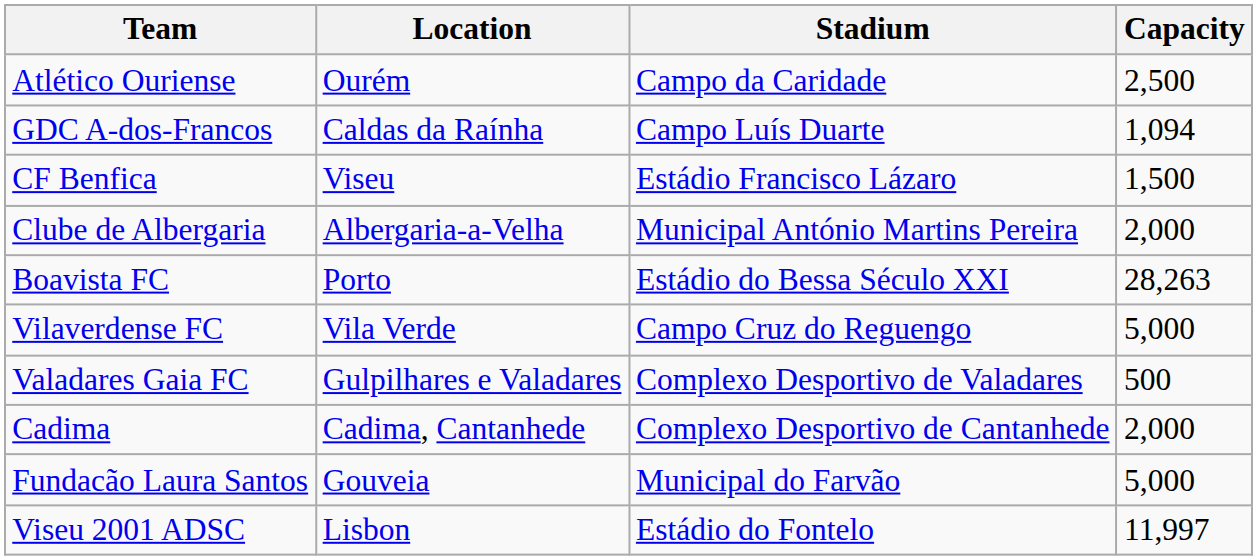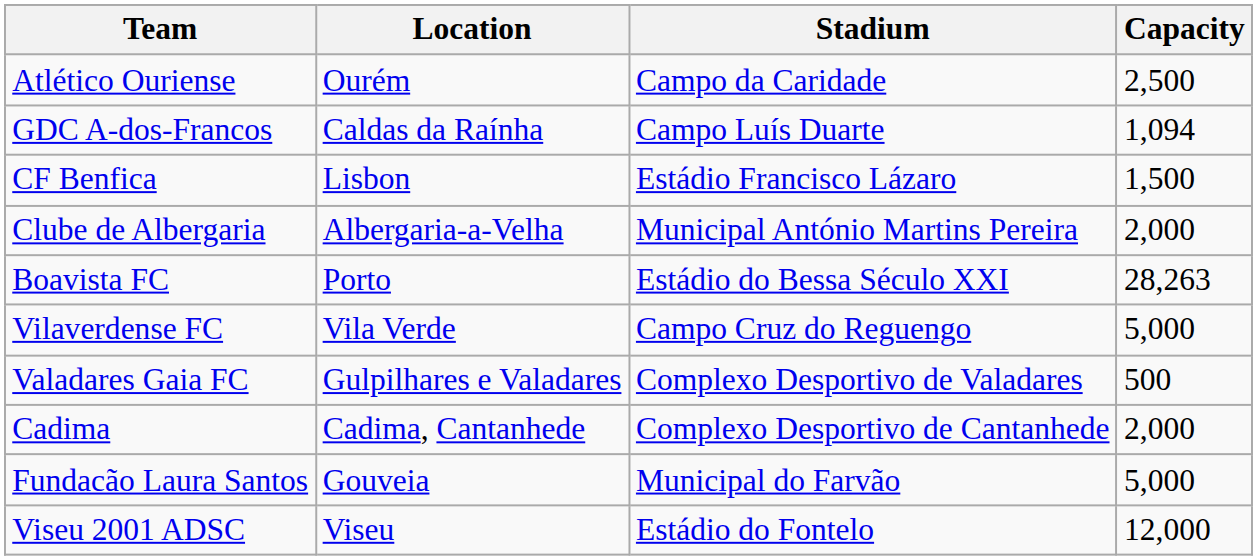CF Benfica | Location: Viseu -> Lisbon
Viseu 2001 ADSC | Location: Lisbon -> Viseu
Viseu 2001 ADSC | Capacity: 11,997 -> 12,000
